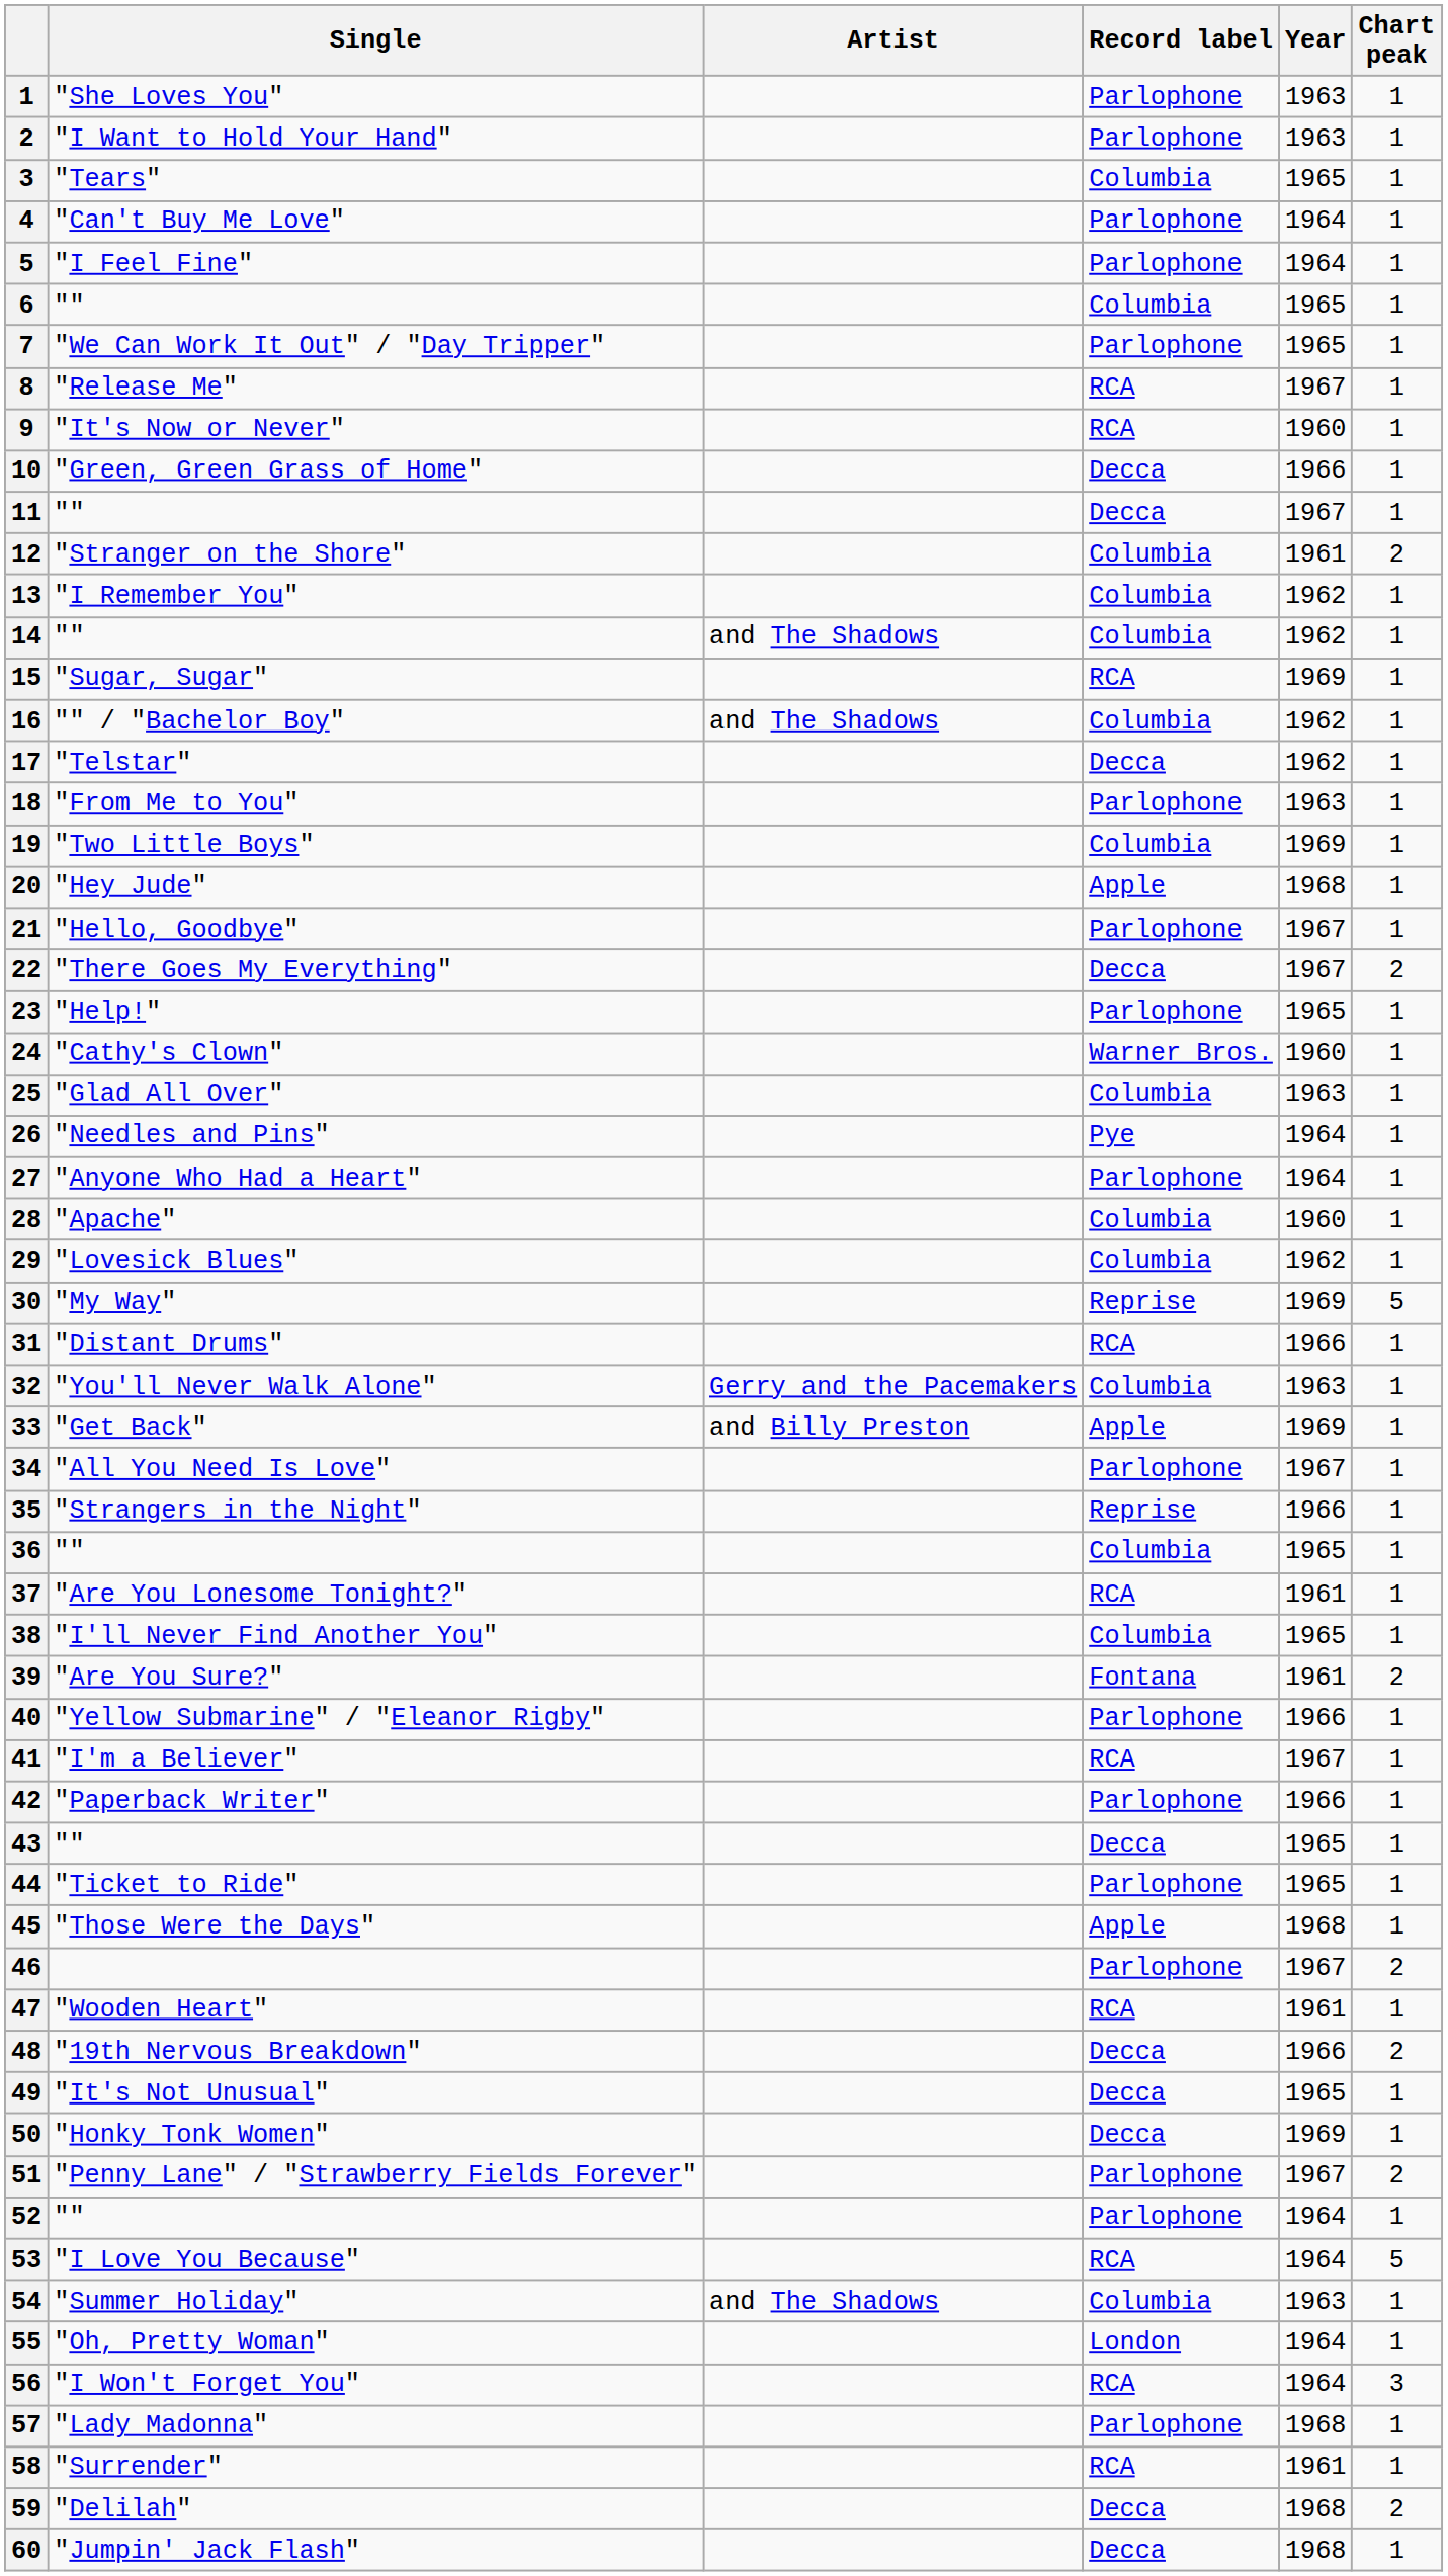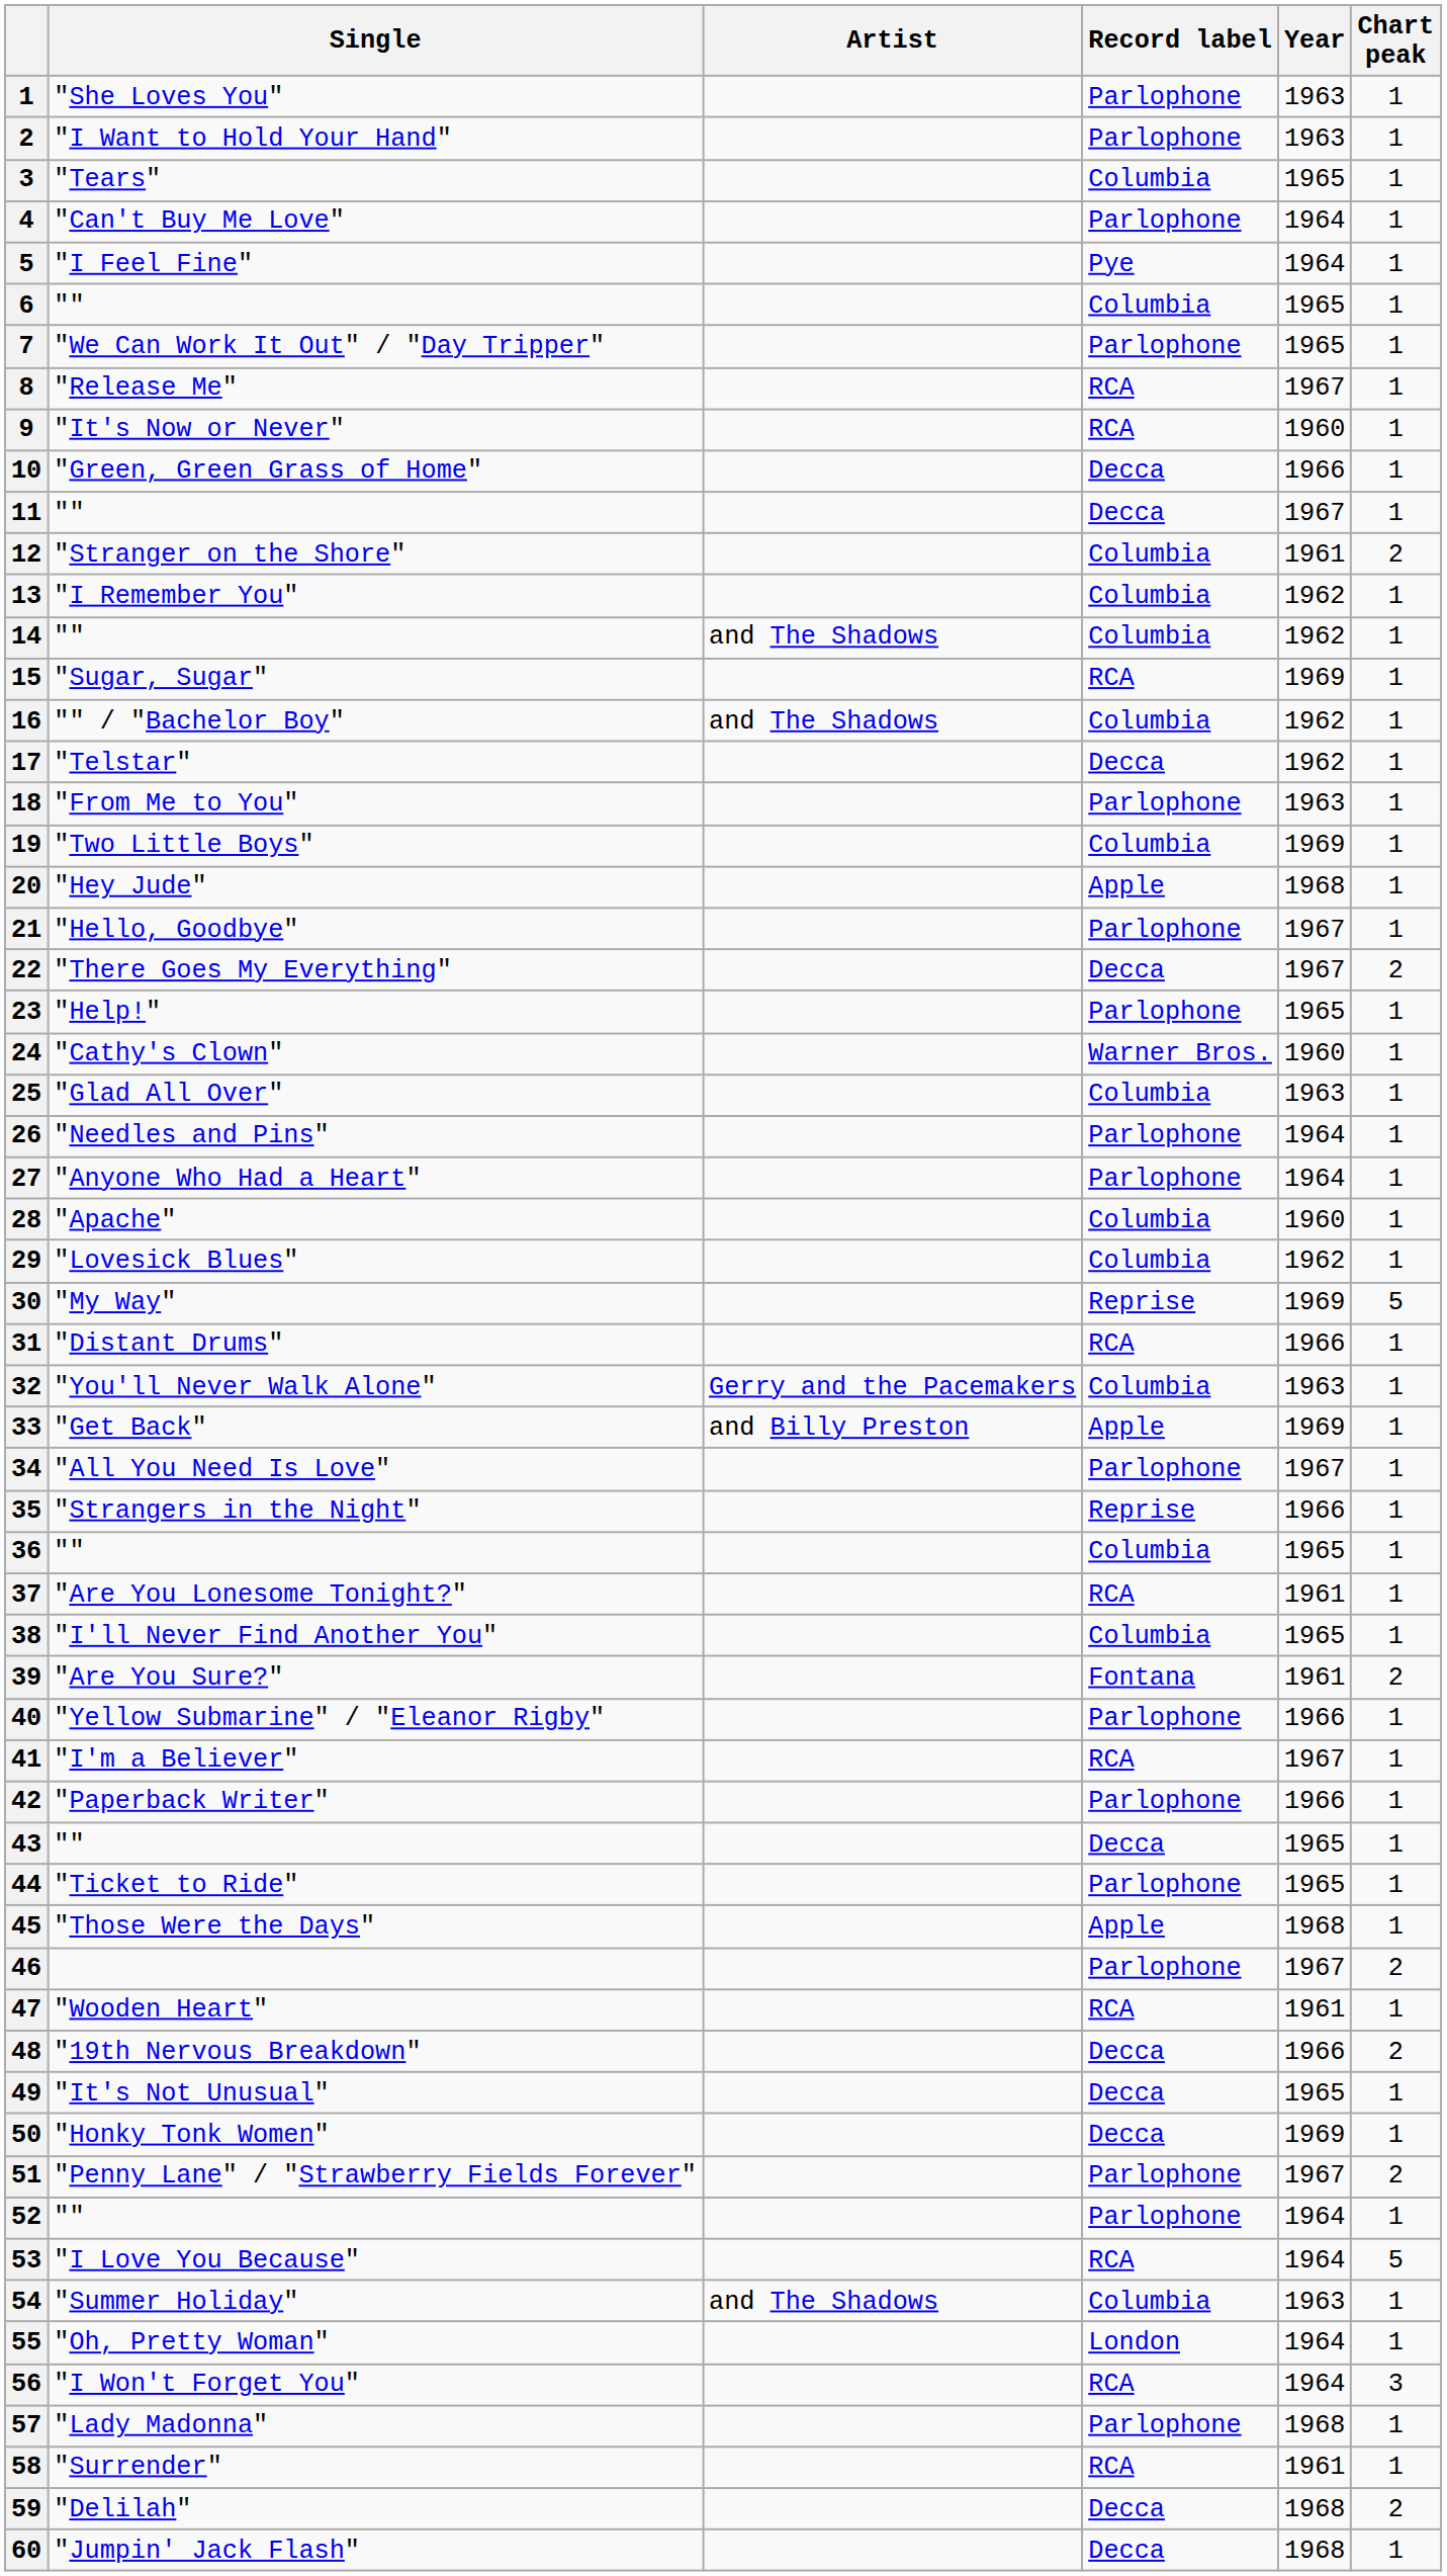"I Feel Fine" | Record label: Parlophone -> Pye
"Needles and Pins" | Record label: Pye -> Parlophone
